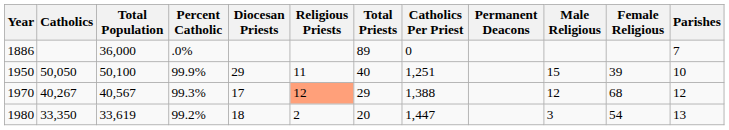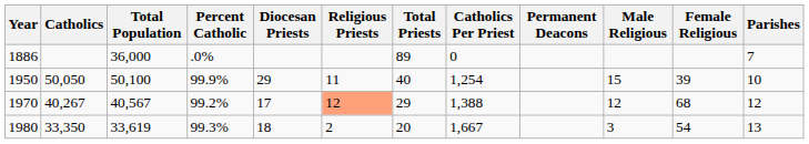1950 | Catholics Per Priest: 1,251 -> 1,254
1970 | Percent Catholic: 99.3% -> 99.2%
1980 | Percent Catholic: 99.2% -> 99.3%
1980 | Catholics Per Priest: 1,447 -> 1,667
